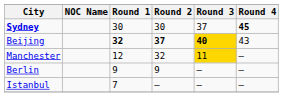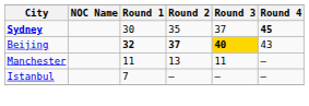Sydney | Round 2: 30 -> 35
Manchester | Round 1: 12 -> 11
Manchester | Round 2: 32 -> 13
Manchester | Round 3: gold background -> no background
- row: Berlin | 9 | 9 | — | —
